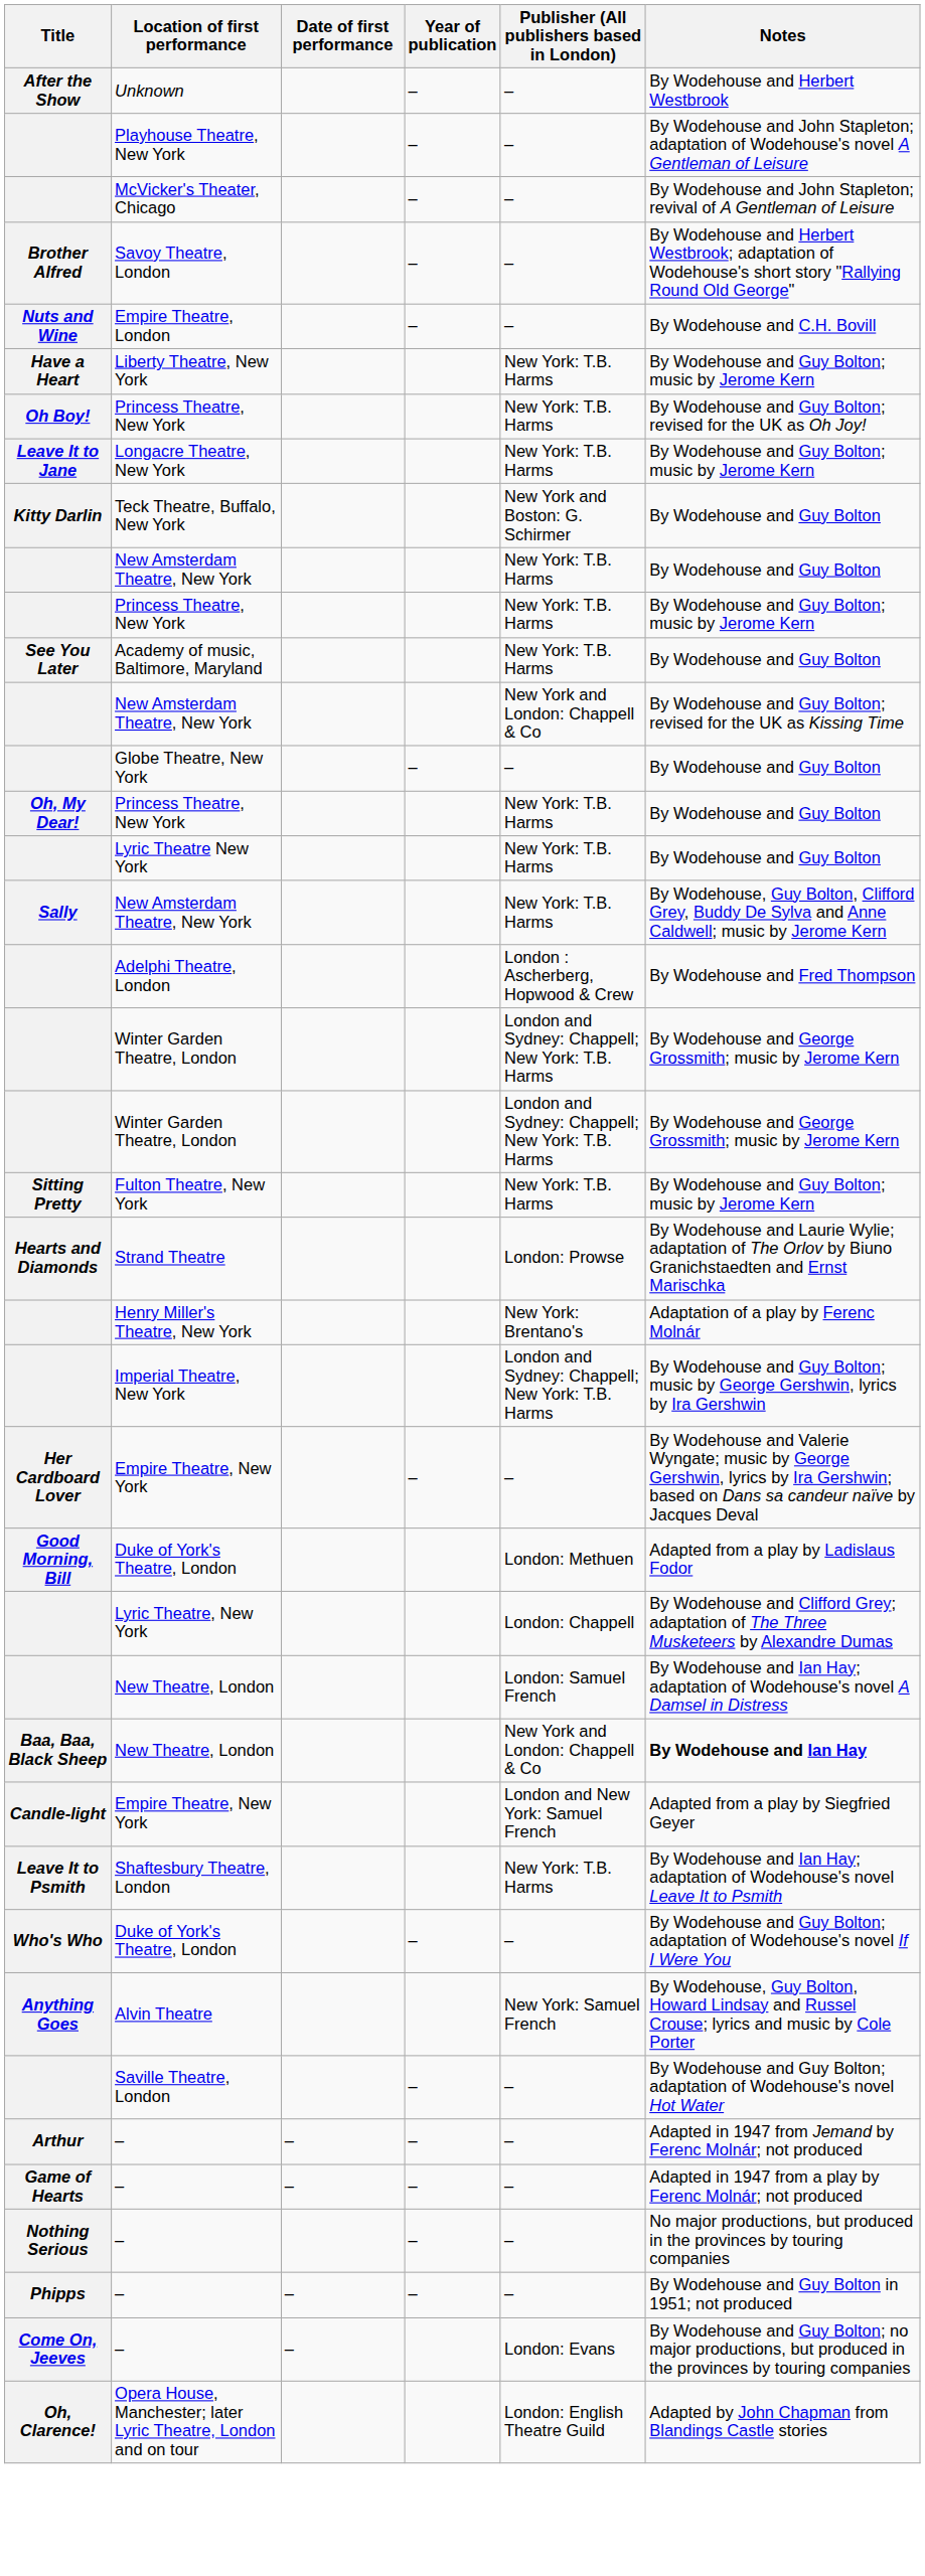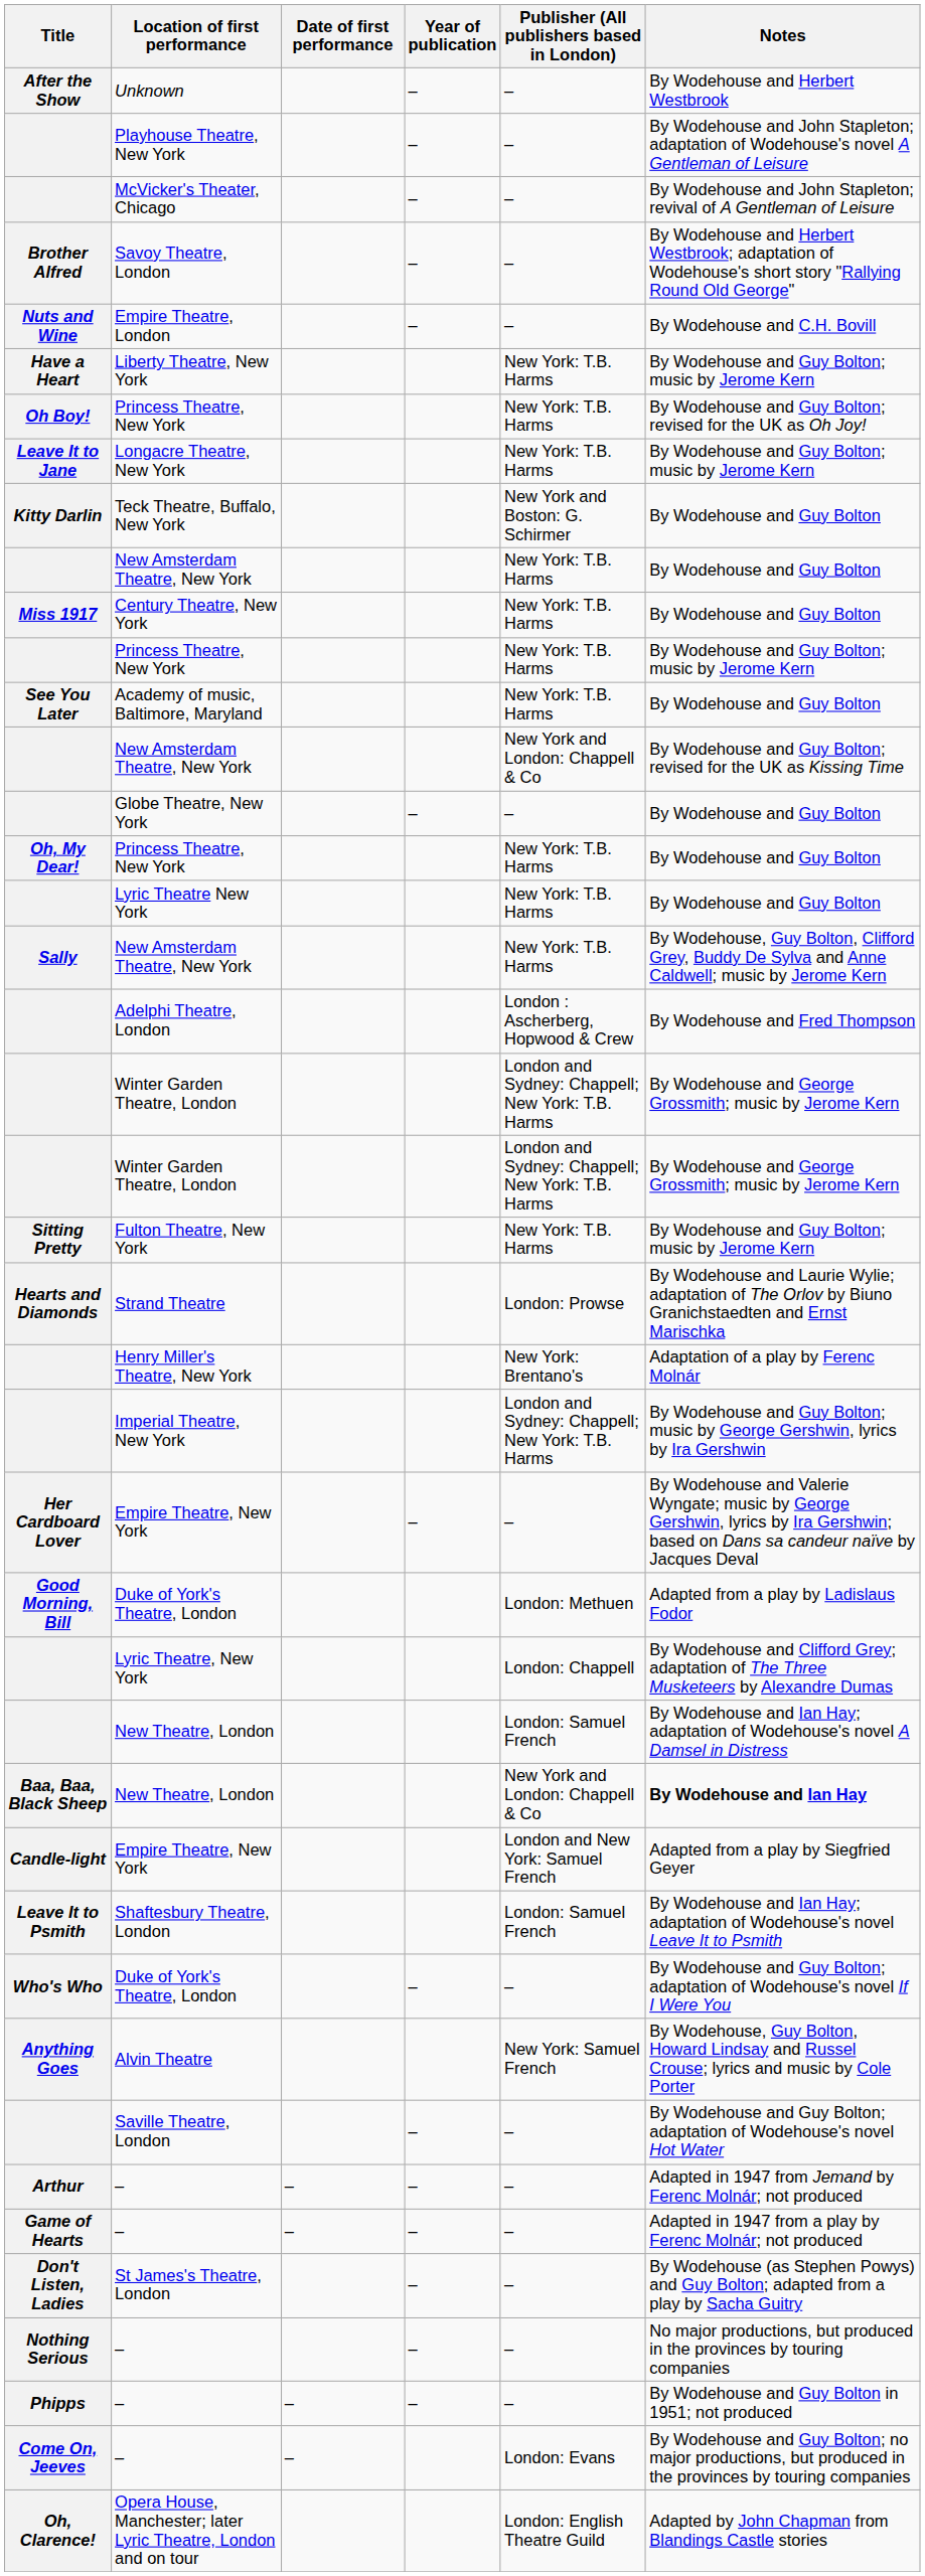+ row: Miss 1917 | Century Theatre, New York | New York: T.B. Harms | By Wodehouse and Guy Bolton
Shaftesbury Theatre, London | Publisher (All publishers based in London): New York: T.B. Harms -> London: Samuel French
+ row: Don't Listen, Ladies | St James's Theatre, London | – | – | By Wodehouse (as Stephen Powys) and Guy Bolton; adapted from a play by Sacha Guitry
